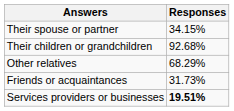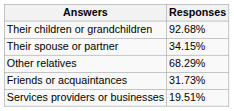rows swapped: Their children or grandchildren <-> Their spouse or partner
Services providers or businesses | Responses: bold -> normal
